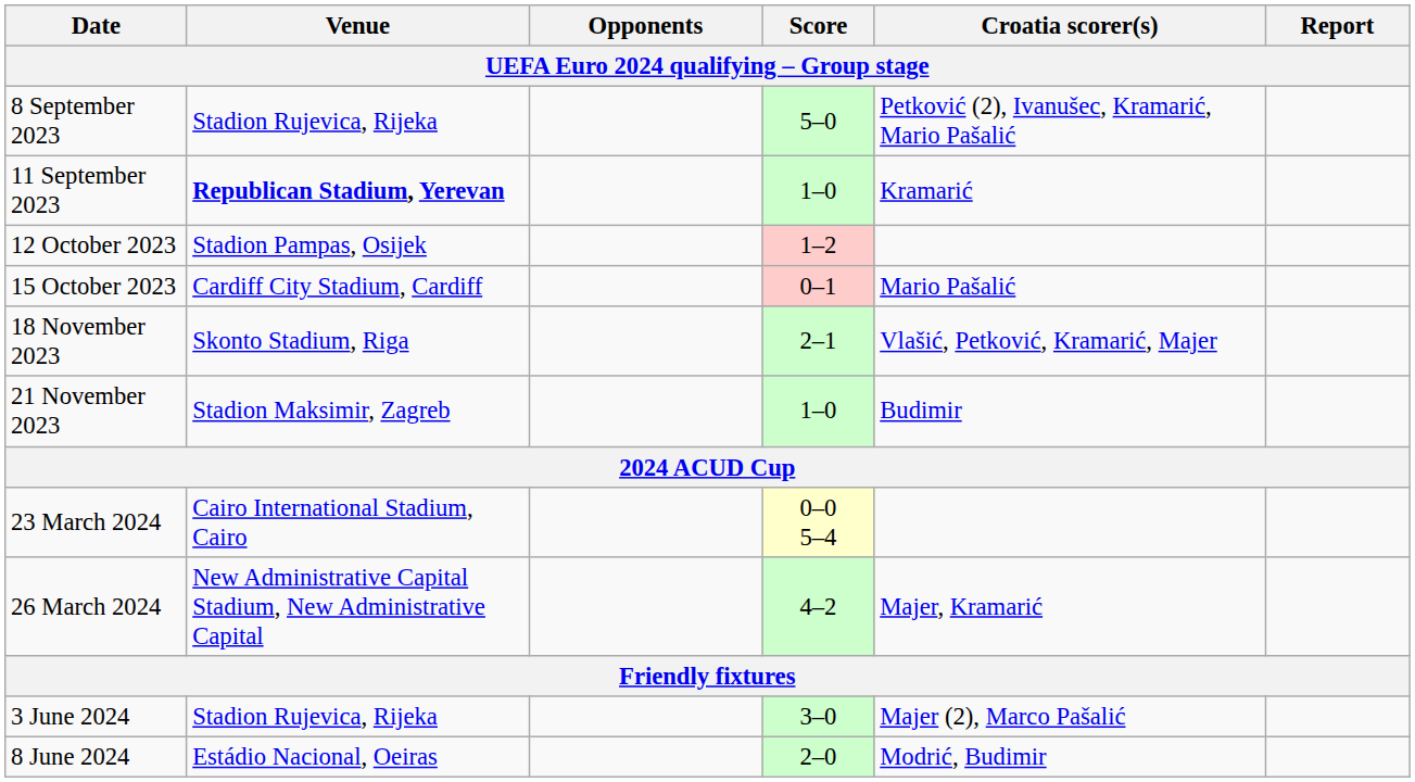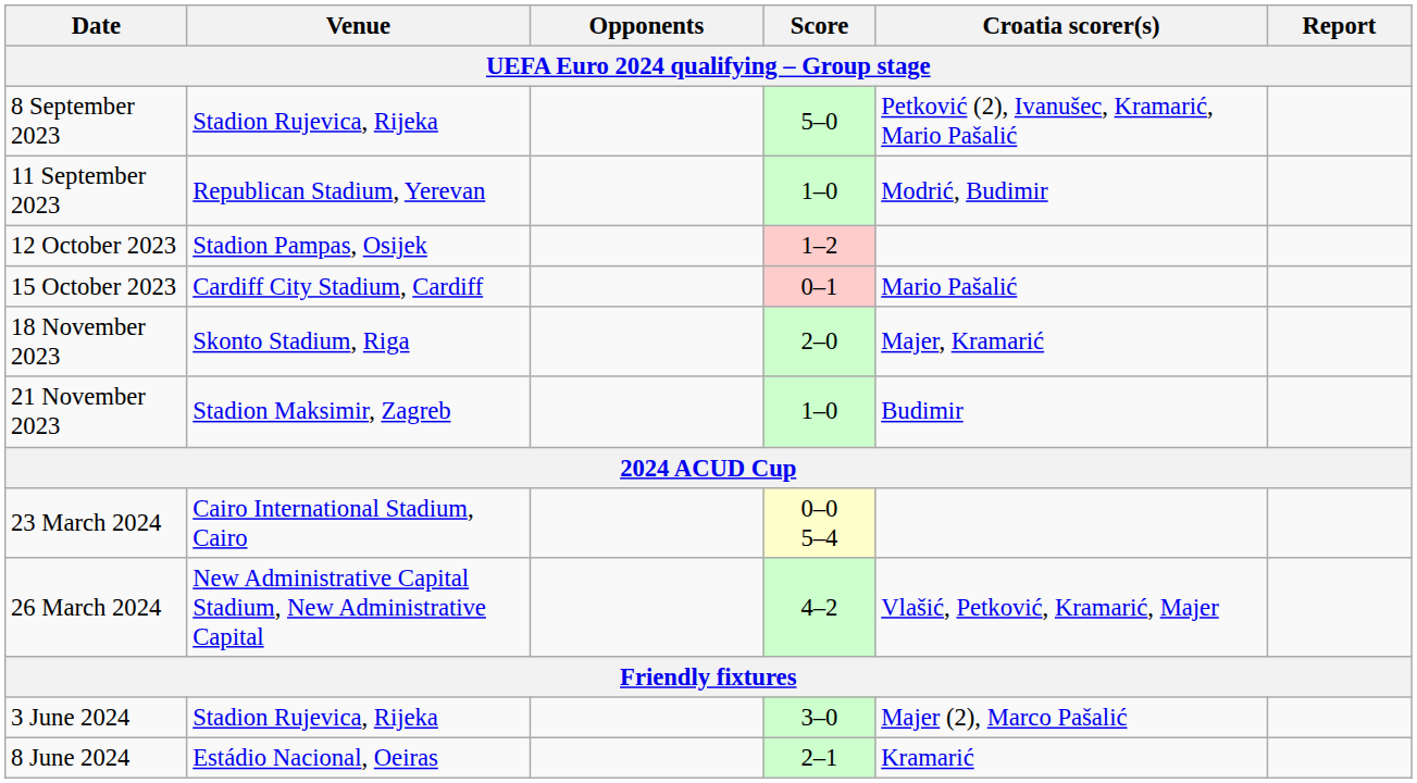11 September 2023 | Venue: bold -> normal
11 September 2023 | Croatia scorer(s): Kramarić -> Modrić, Budimir
18 November 2023 | Score: 2–1 -> 2–0
18 November 2023 | Croatia scorer(s): Vlašić, Petković, Kramarić, Majer -> Majer, Kramarić
26 March 2024 | Croatia scorer(s): Majer, Kramarić -> Vlašić, Petković, Kramarić, Majer
8 June 2024 | Score: 2–0 -> 2–1
8 June 2024 | Croatia scorer(s): Modrić, Budimir -> Kramarić
